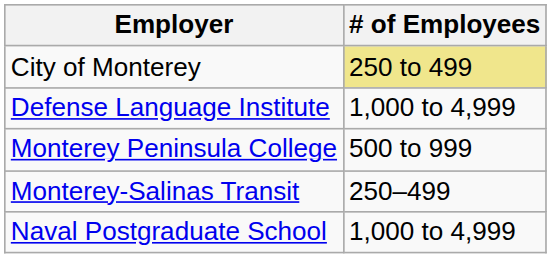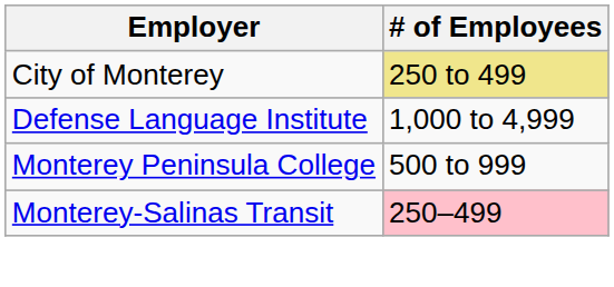Monterey-Salinas Transit | # of Employees: no background -> pink background
- row: Naval Postgraduate School | 1,000 to 4,999
